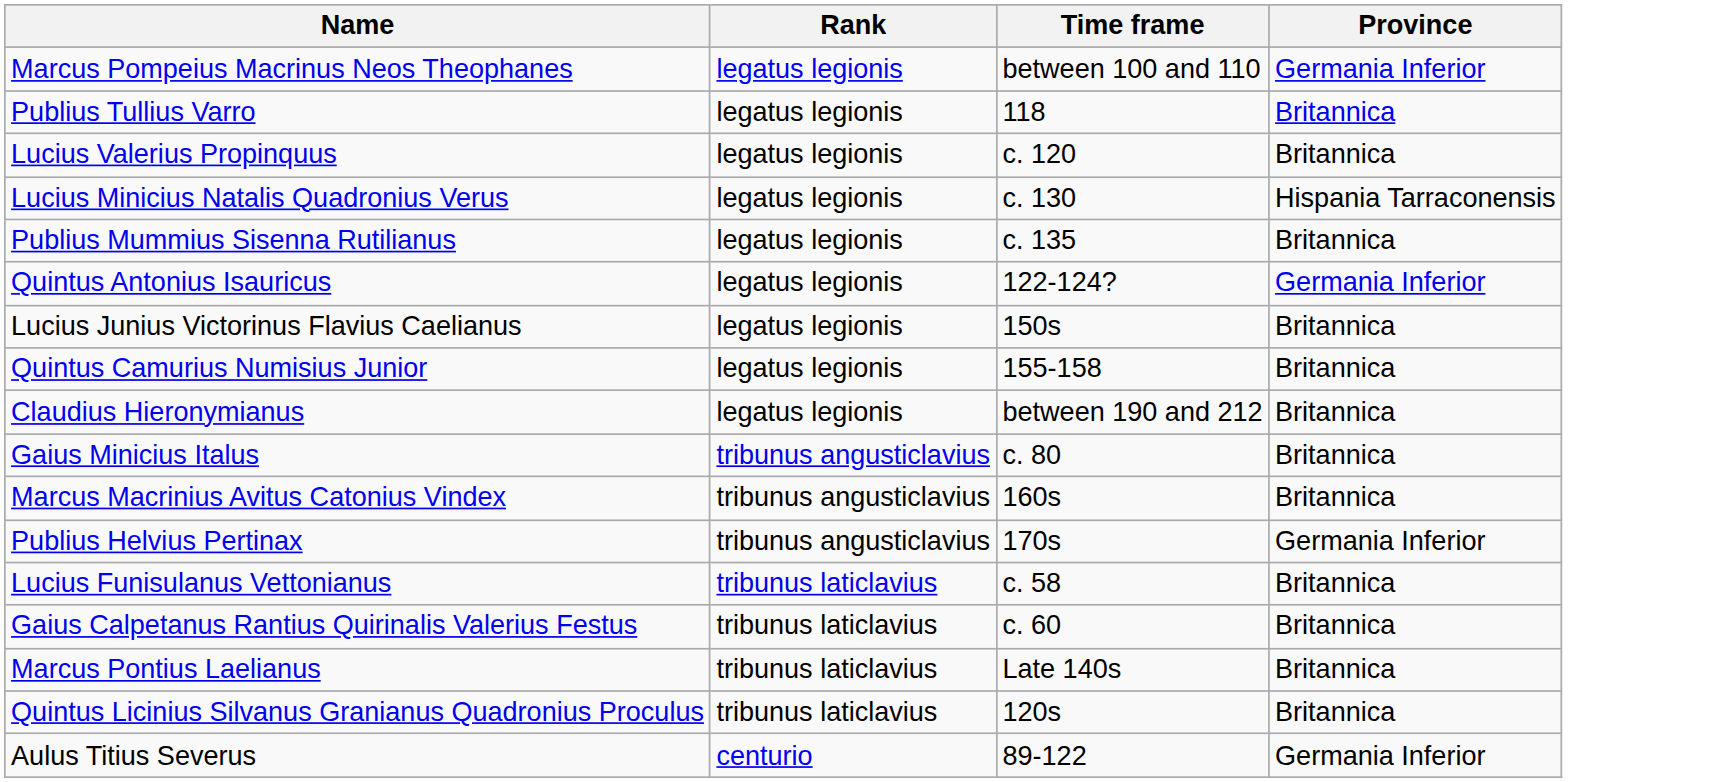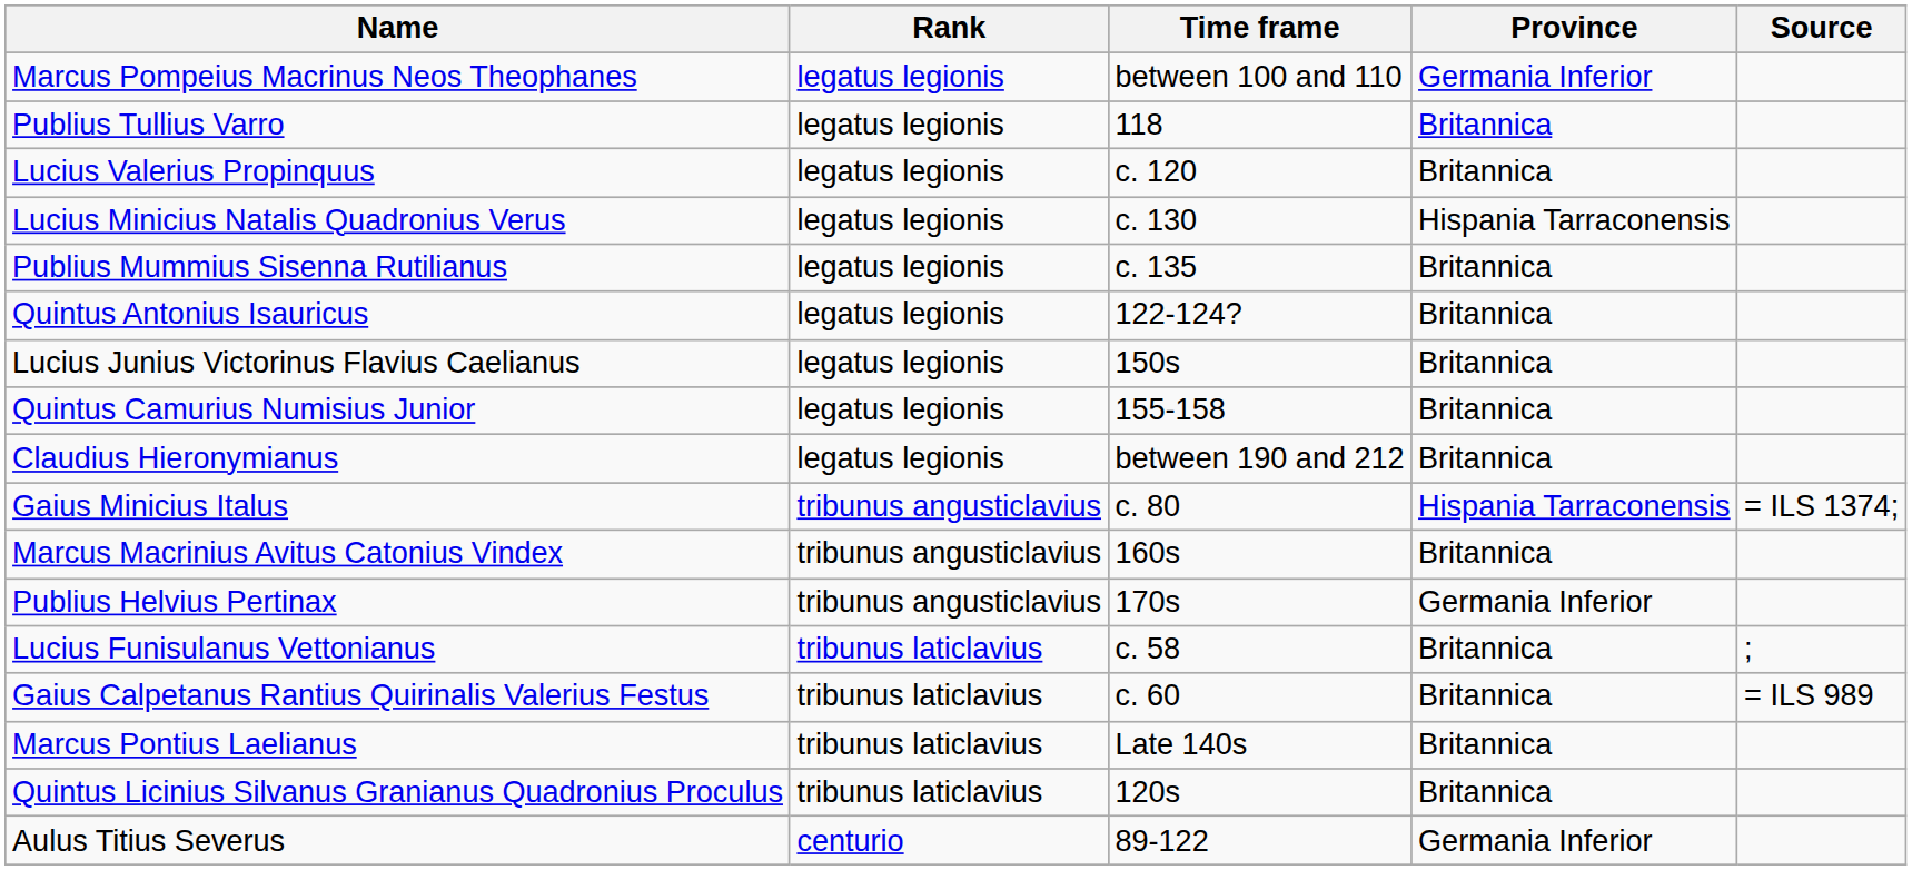+ column: Source | = ILS 1374; | ; | = ILS 989
Quintus Antonius Isauricus | Province: Germania Inferior -> Britannica
Gaius Minicius Italus | Province: Britannica -> Hispania Tarraconensis
